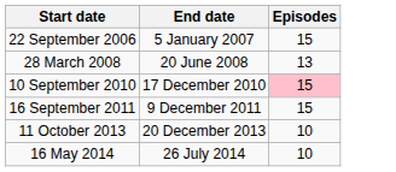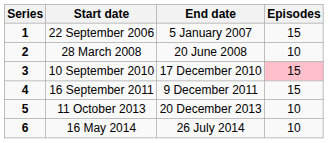+ column: Series | 1 | 2 | 3 | 4 | 5 | 6
28 March 2008 | Episodes: 13 -> 10
